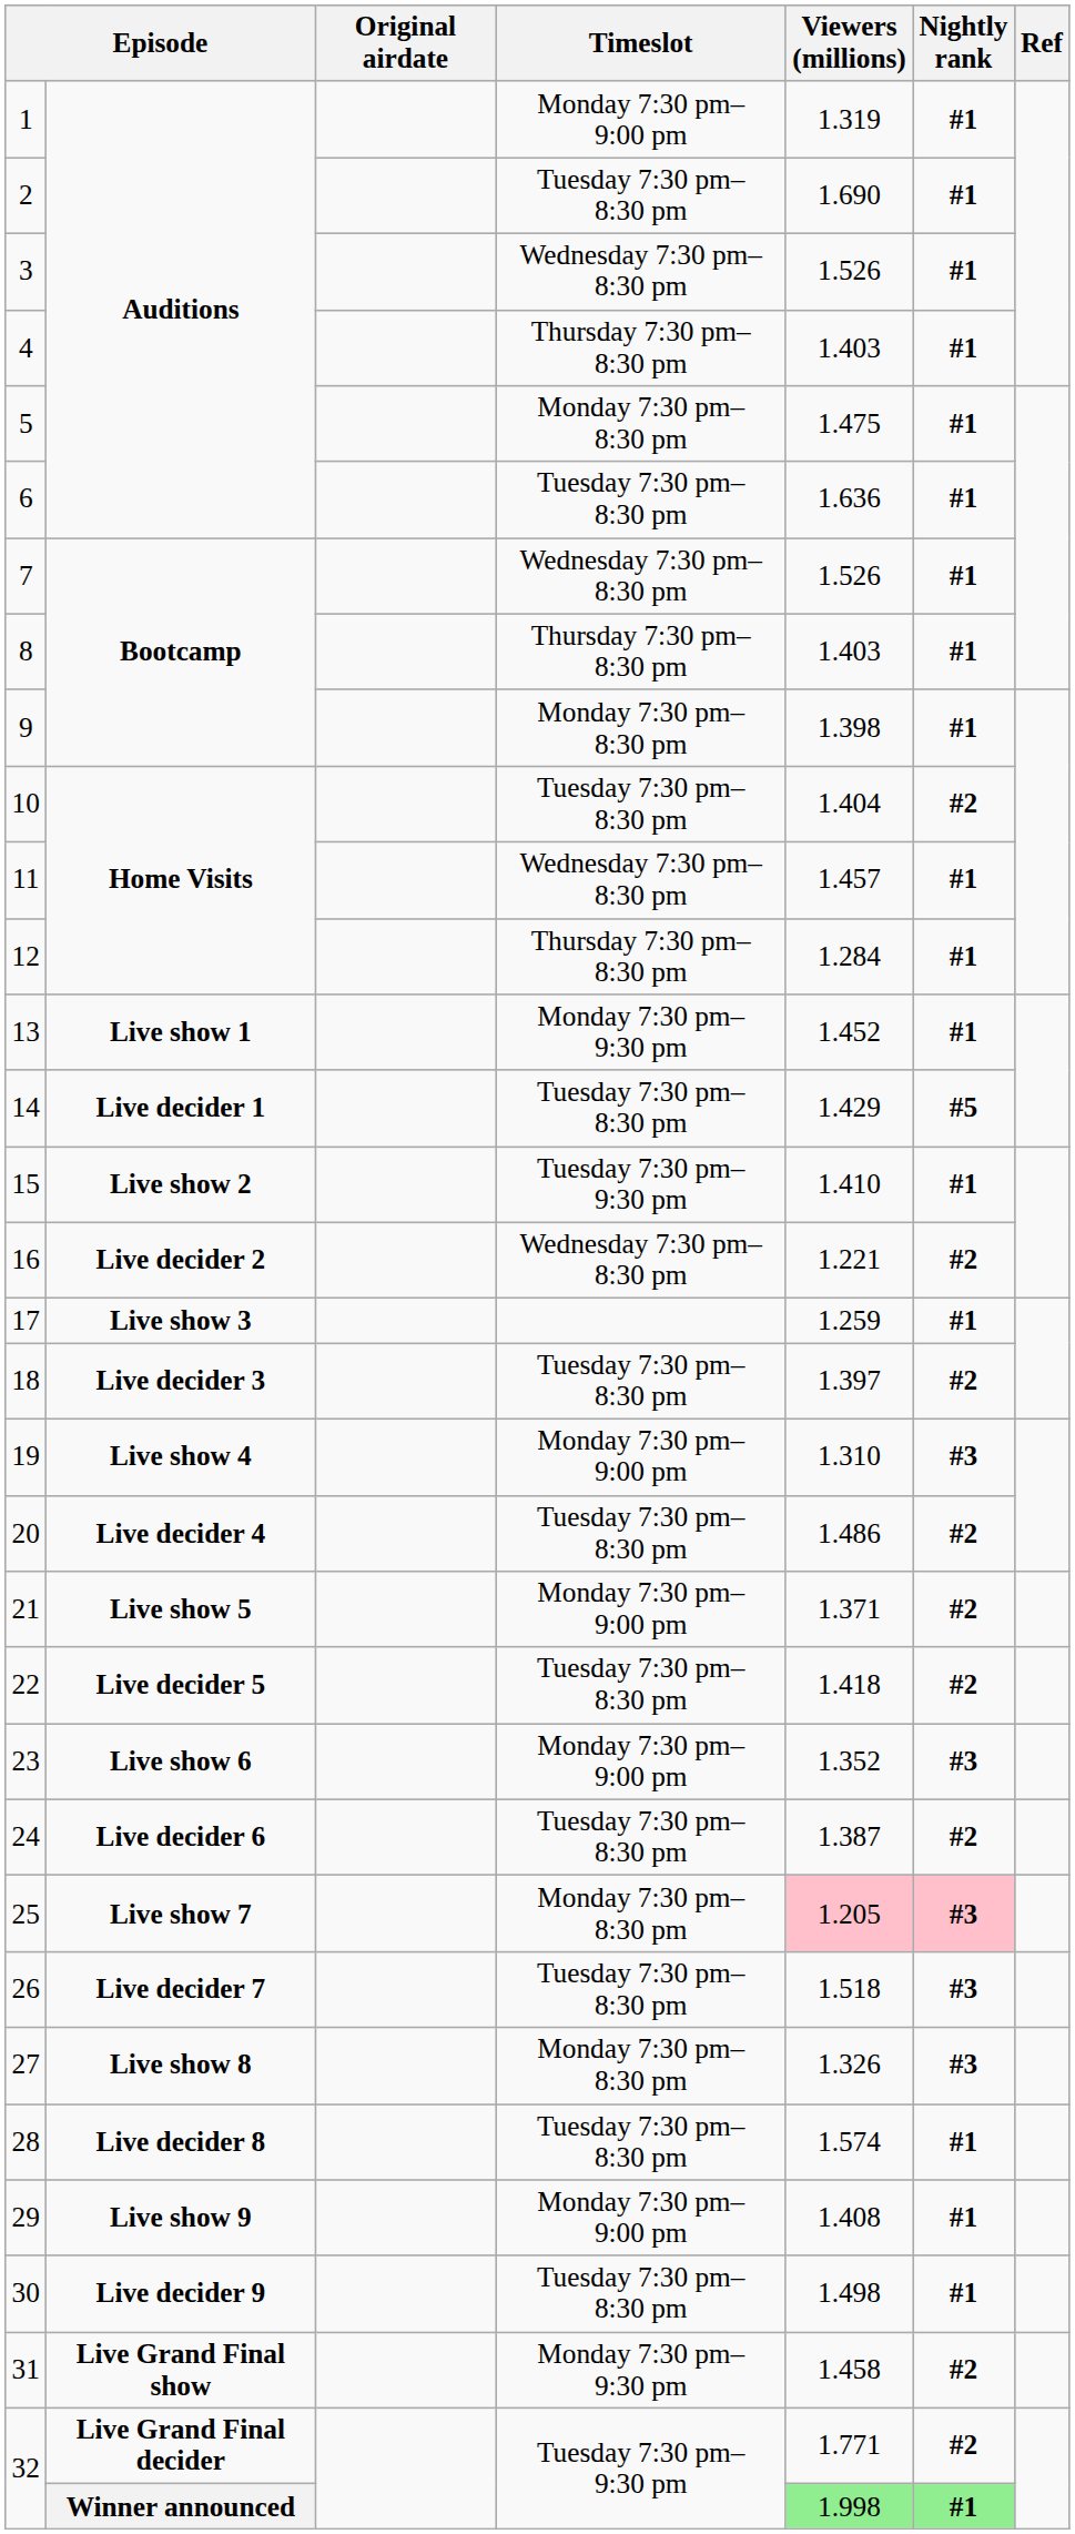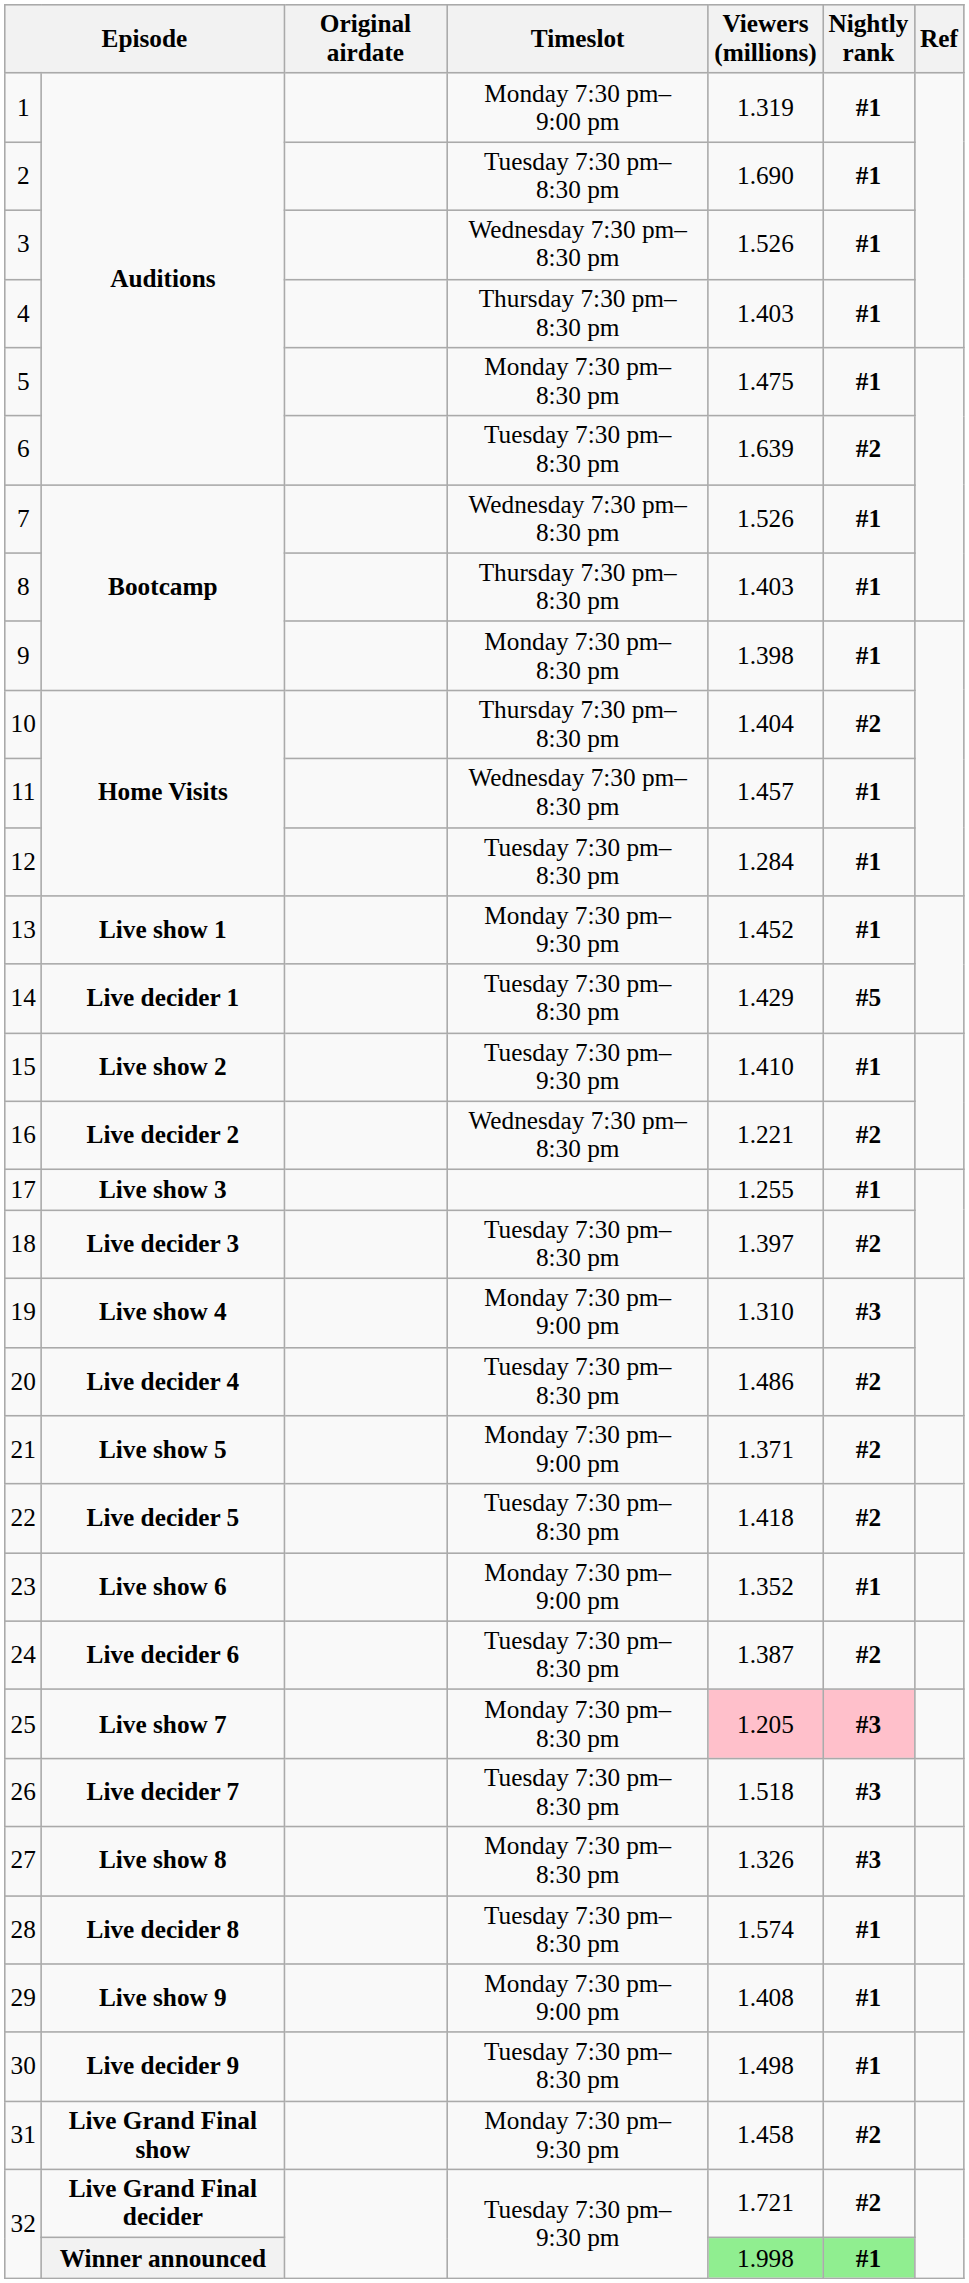6 | Viewers (millions): 1.636 -> 1.639
6 | Nightly rank: #1 -> #2
10 | Timeslot: Tuesday 7:30 pm–8:30 pm -> Thursday 7:30 pm–8:30 pm
12 | Timeslot: Thursday 7:30 pm–8:30 pm -> Tuesday 7:30 pm–8:30 pm
17 | Viewers (millions): 1.259 -> 1.255
23 | Nightly rank: #3 -> #1
32 / Live Grand Final decider | Viewers (millions): 1.771 -> 1.721
